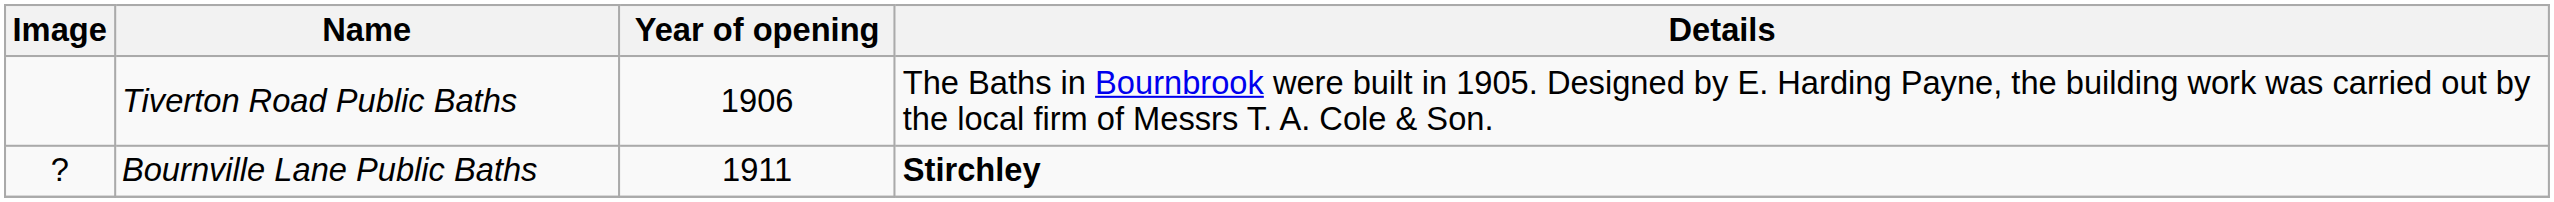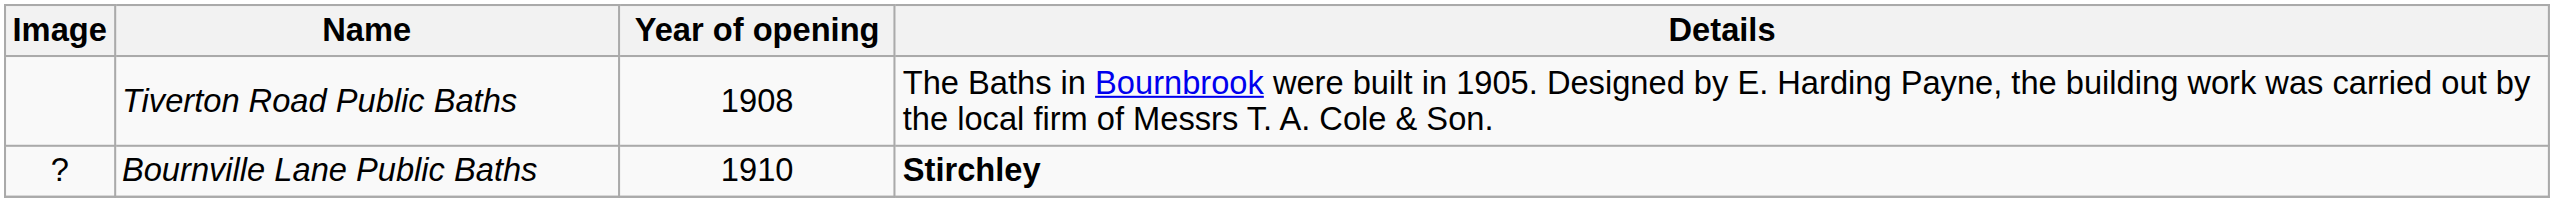Tiverton Road Public Baths | Year of opening: 1906 -> 1908
Bournville Lane Public Baths | Year of opening: 1911 -> 1910
